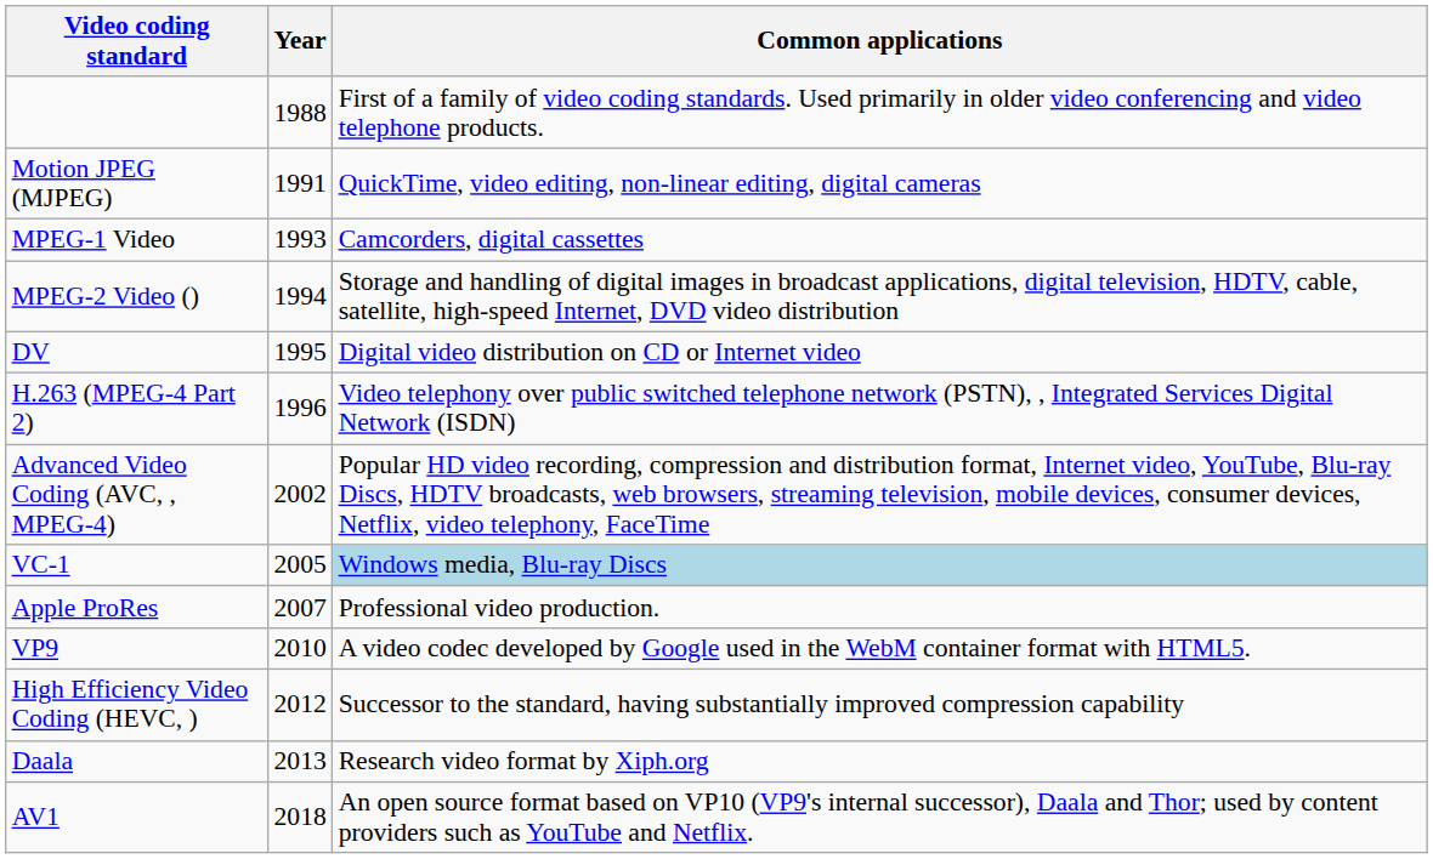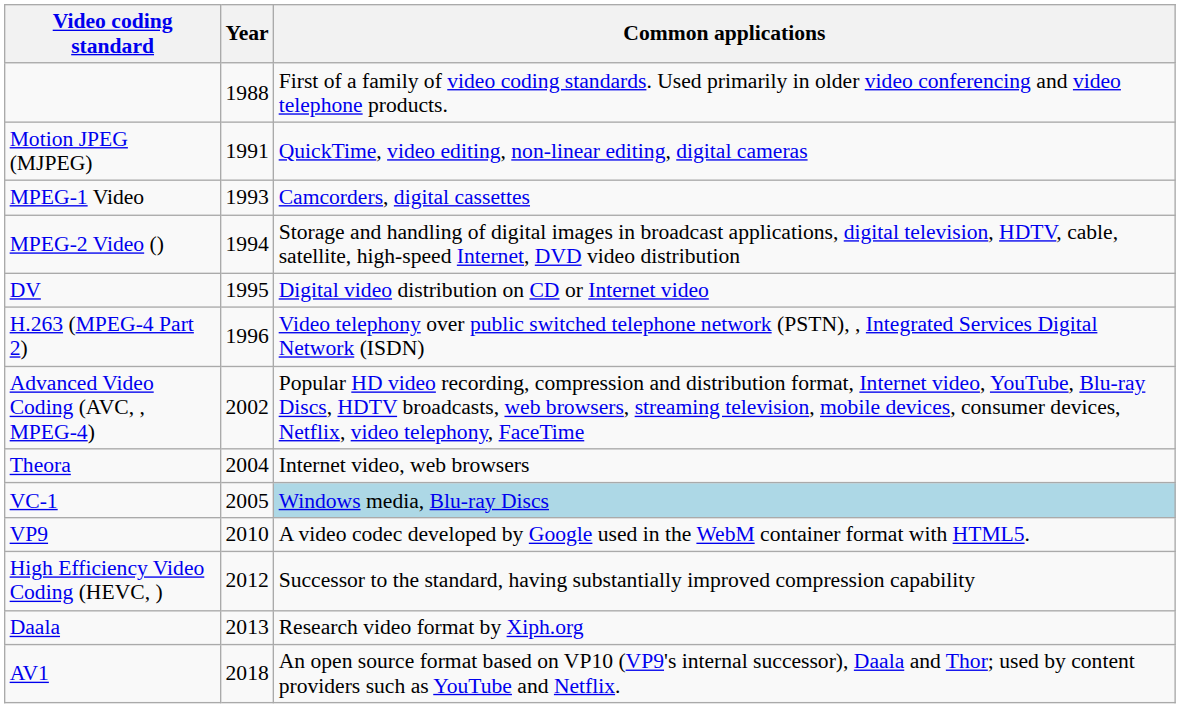+ row: Theora | 2004 | Internet video, web browsers
- row: Apple ProRes | 2007 | Professional video production.
